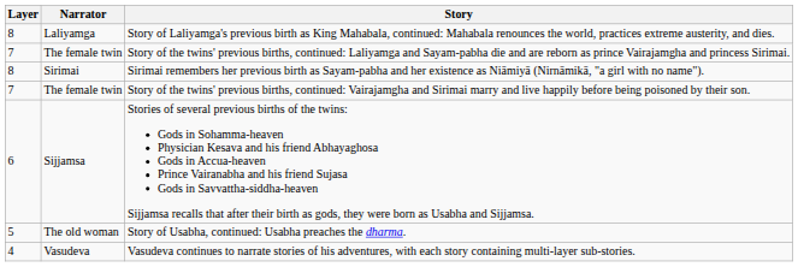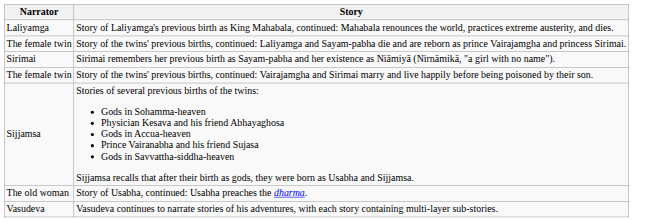- column: Layer | 8 | 7 | 8 | 7 | 6 | 5 | 4
